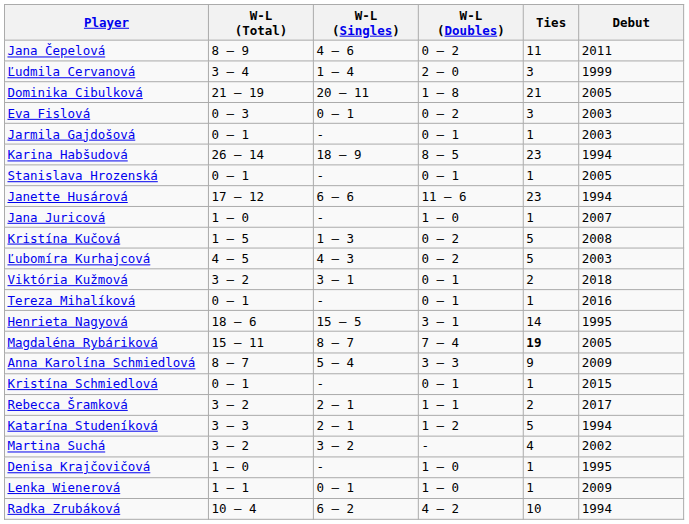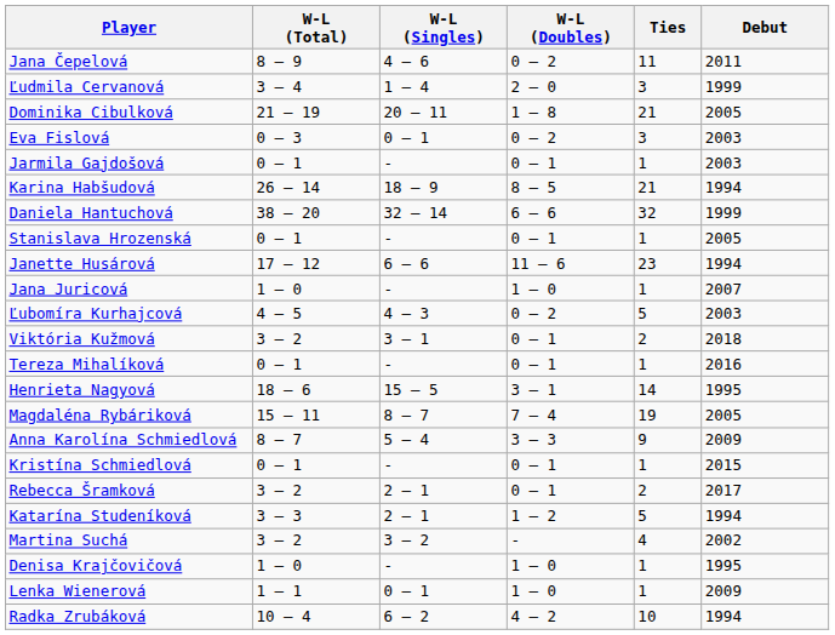Karina Habšudová | Ties: 23 -> 21
+ row: Daniela Hantuchová | 38 – 20 | 32 – 14 | 6 – 6 | 32 | 1999
- row: Kristína Kučová | 1 – 5 | 1 – 3 | 0 – 2 | 5 | 2008
Magdaléna Rybáriková | Ties: bold -> normal
Rebecca Šramková | W-L (Doubles): 1 – 1 -> 0 – 1
